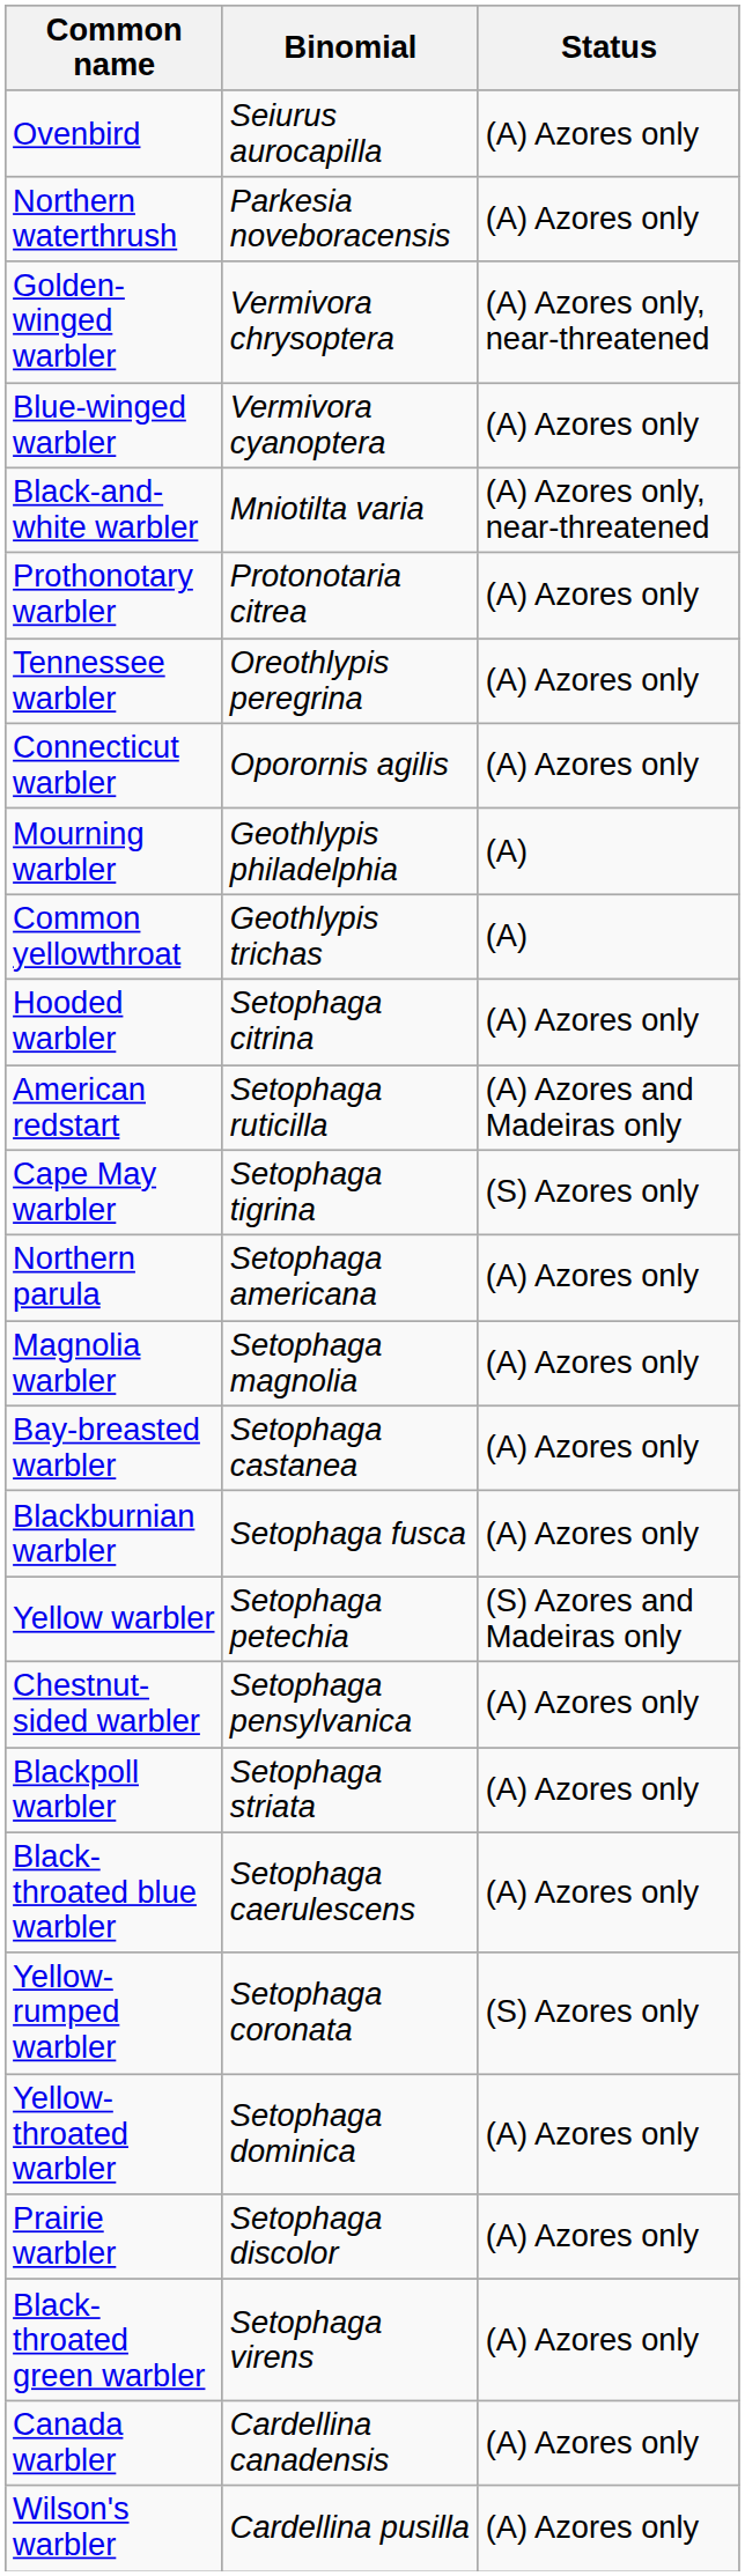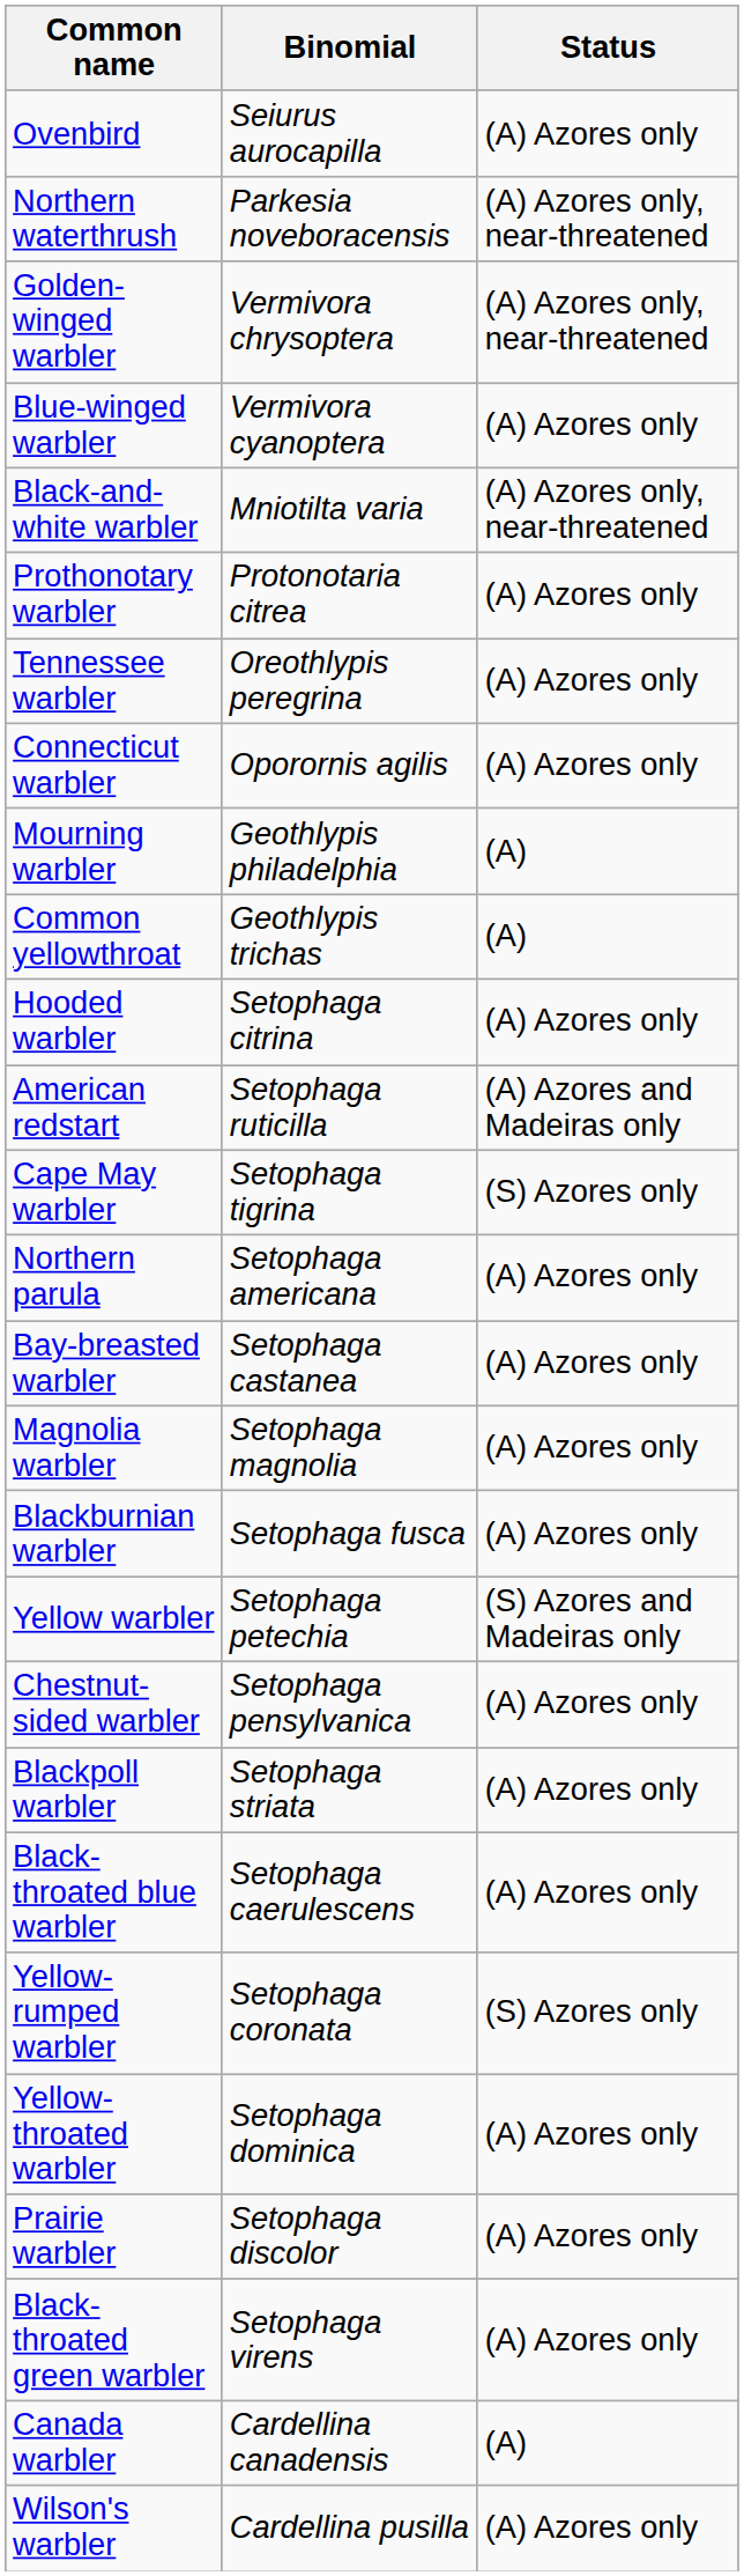Northern waterthrush | Status: (A) Azores only -> (A) Azores only, near-threatened
rows swapped: Magnolia warbler <-> Bay-breasted warbler
Canada warbler | Status: (A) Azores only -> (A)
